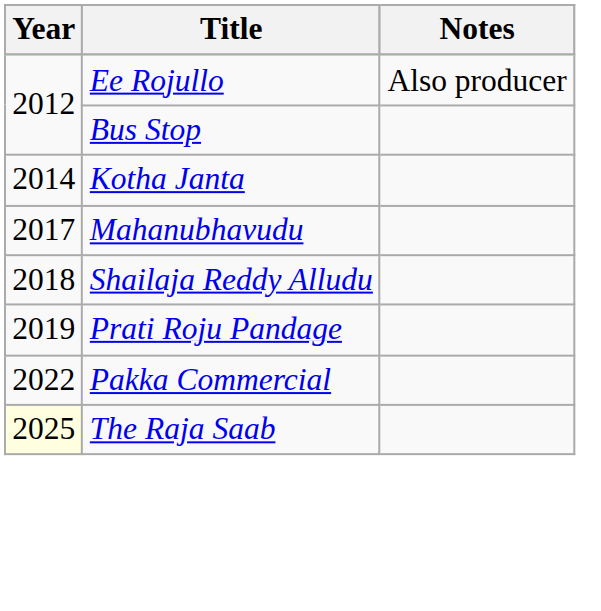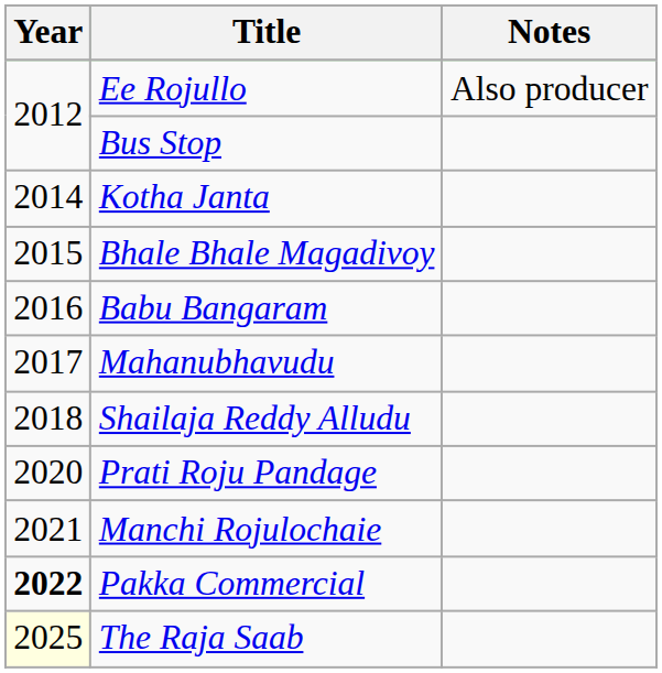+ row: 2015 | Bhale Bhale Magadivoy
+ row: 2016 | Babu Bangaram
Prati Roju Pandage | Year: 2019 -> 2020
+ row: 2021 | Manchi Rojulochaie
Pakka Commercial | Year: normal -> bold
